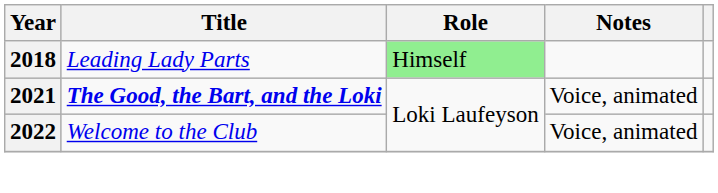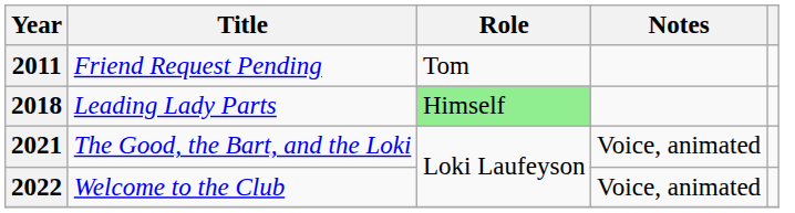+ row: 2011 | Friend Request Pending | Tom
2021 | Title: bold -> normal
